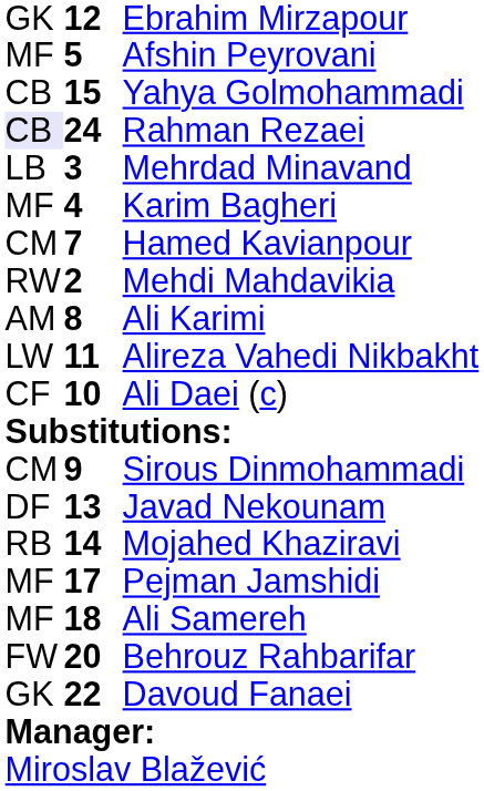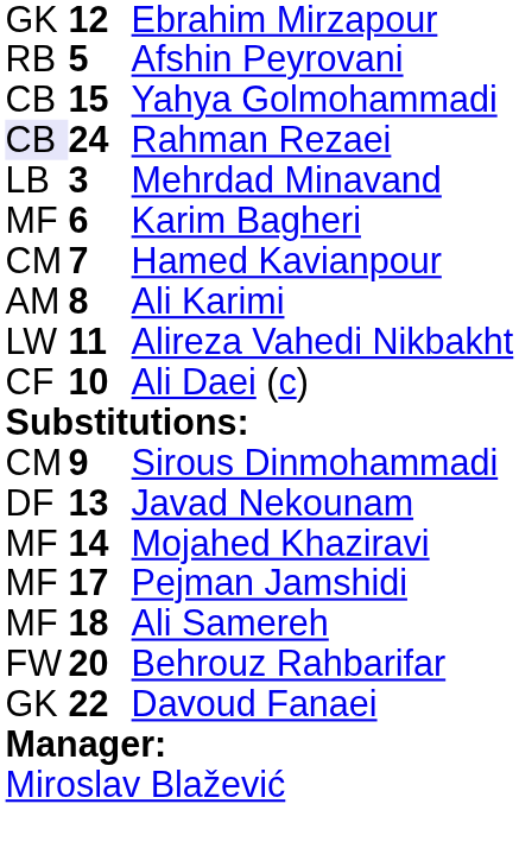Afshin Peyrovani | column 1: MF -> RB
Karim Bagheri | column 2: 4 -> 6
- row: RW | 2 | Mehdi Mahdavikia
Mojahed Khaziravi | column 1: RB -> MF
